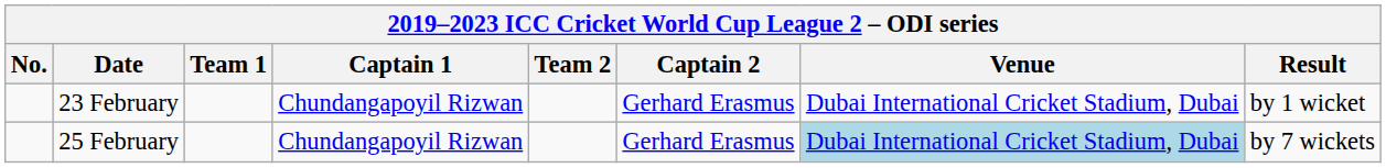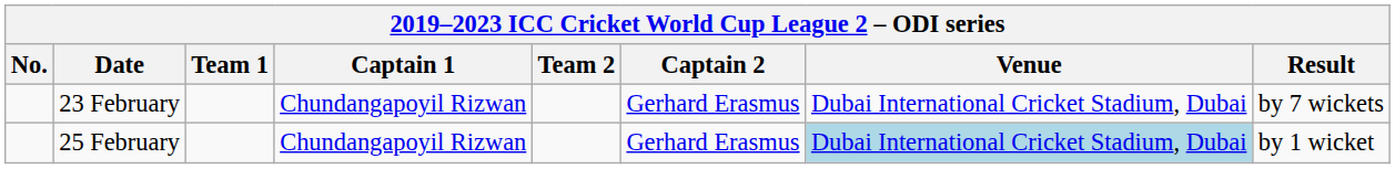23 February | Result: by 1 wicket -> by 7 wickets
25 February | Result: by 7 wickets -> by 1 wicket
